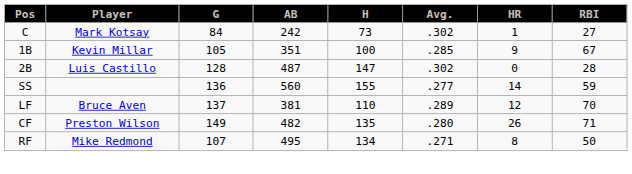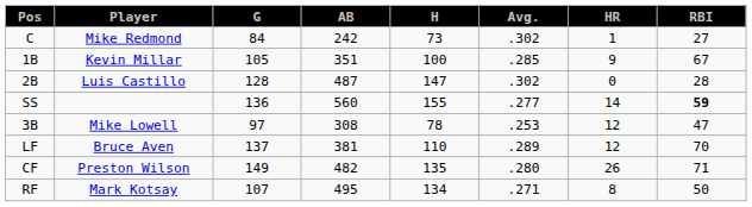C | Player: Mark Kotsay -> Mike Redmond
SS | RBI: normal -> bold
+ row: 3B | Mike Lowell | 97 | 308 | 78 | .253 | 12 | 47
RF | Player: Mike Redmond -> Mark Kotsay
